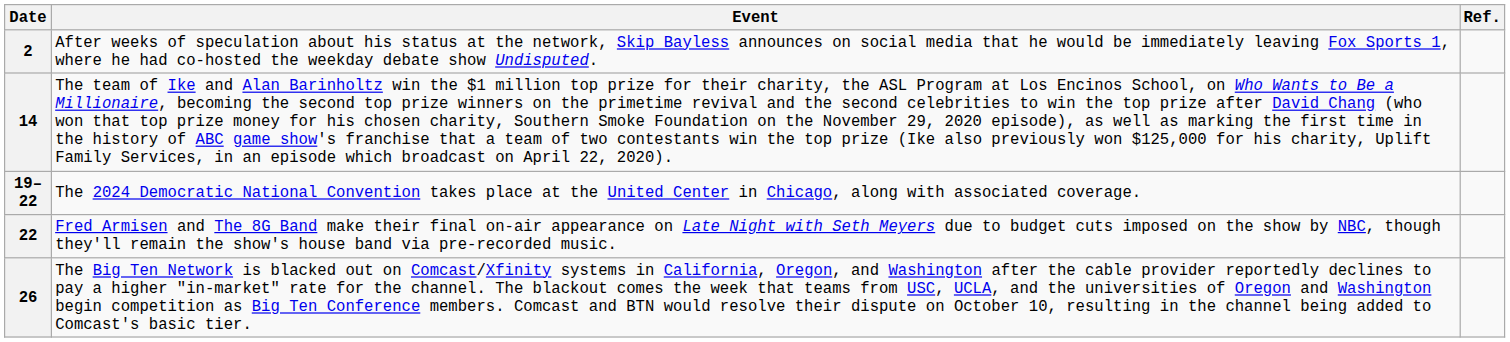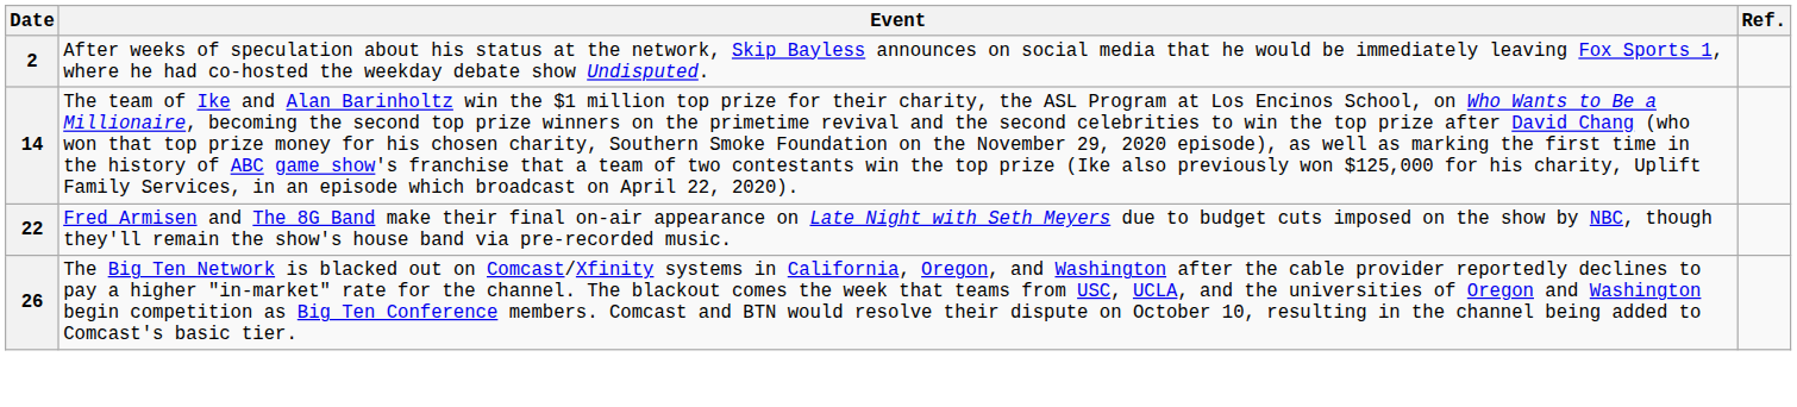- row: 19–22 | The 2024 Democratic National Convention takes place at the United Center in Chicago, along with associated coverage.
